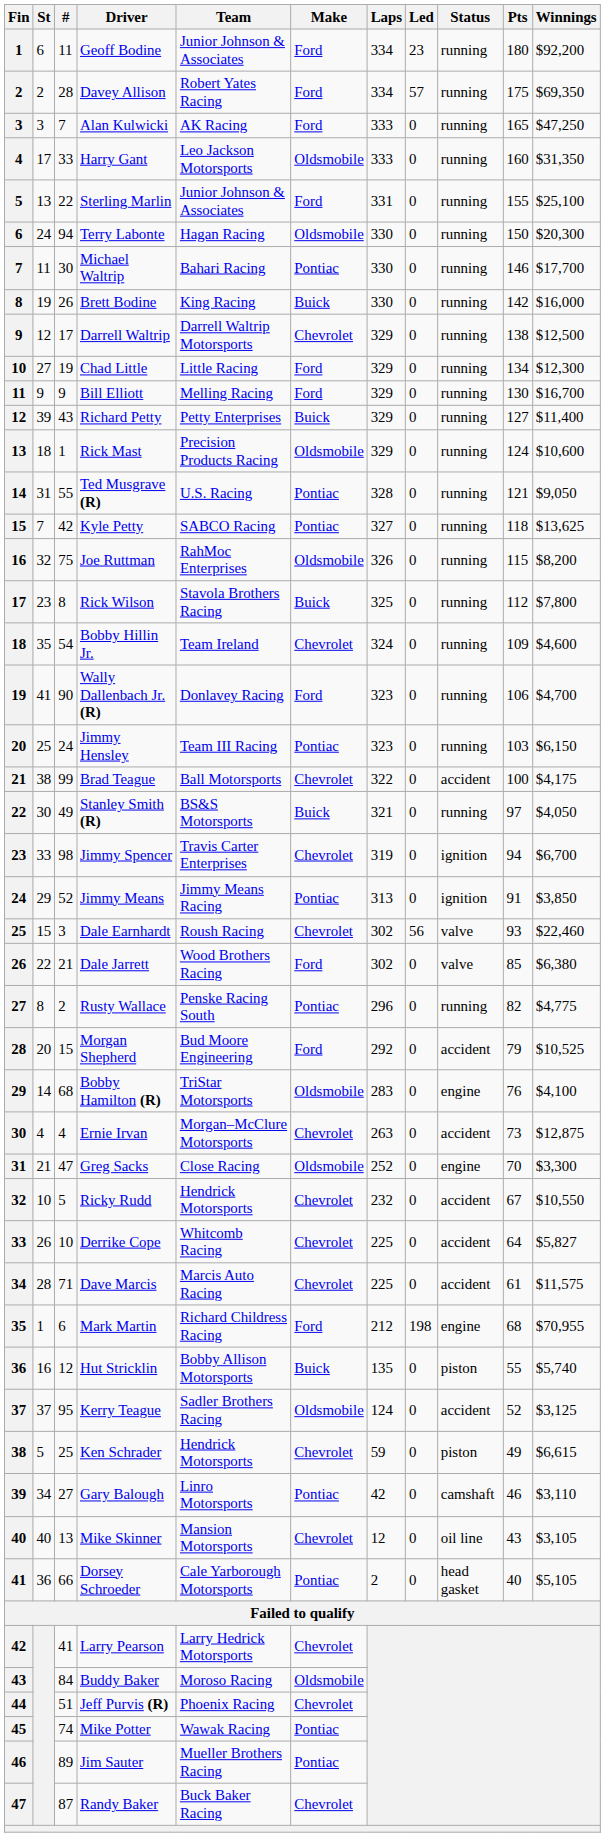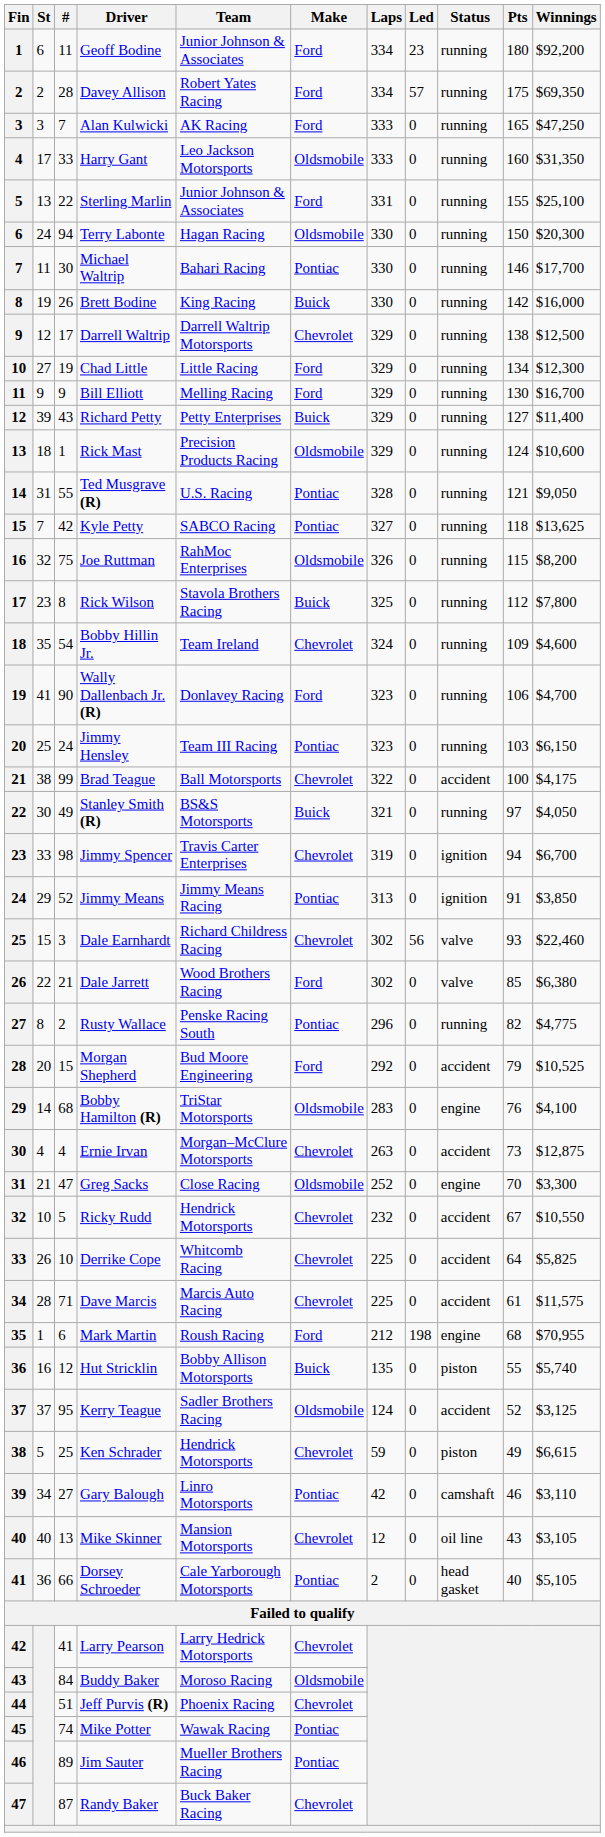Dale Earnhardt | Team: Roush Racing -> Richard Childress Racing
Derrike Cope | Winnings: $5,827 -> $5,825
Mark Martin | Team: Richard Childress Racing -> Roush Racing
